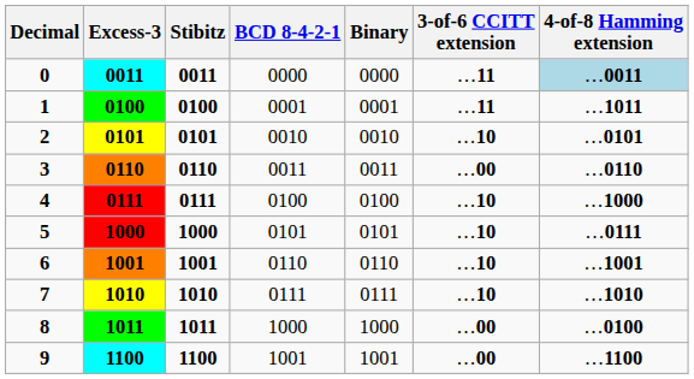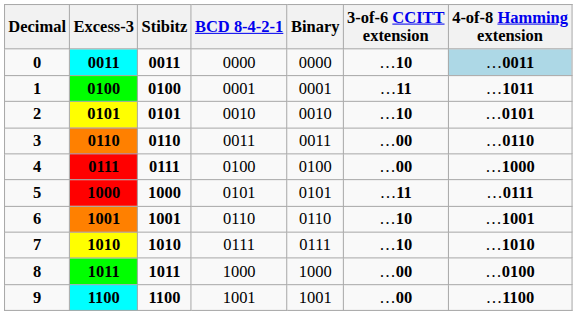0 | 3-of-6 CCITT extension: …11 -> …10
4 | 3-of-6 CCITT extension: …10 -> …00
5 | 3-of-6 CCITT extension: …10 -> …11
